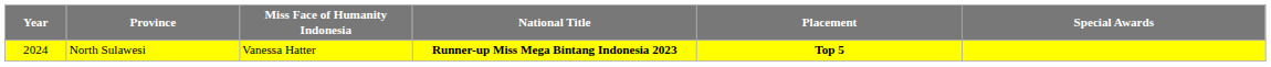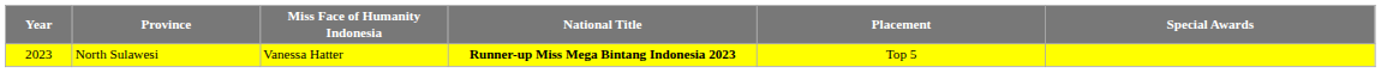North Sulawesi | Year: 2024 -> 2023
North Sulawesi | Placement: bold -> normal
